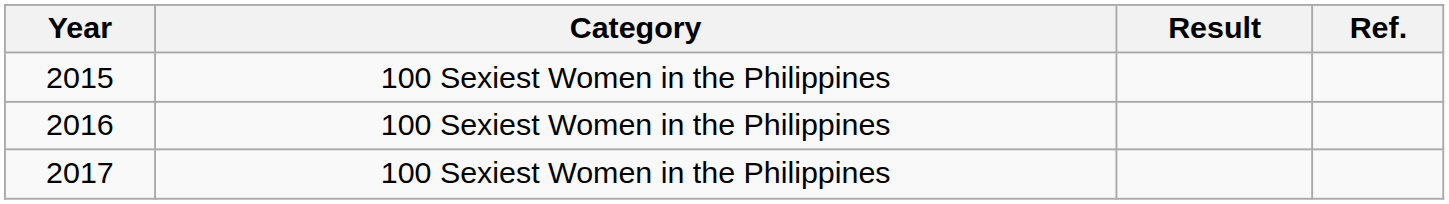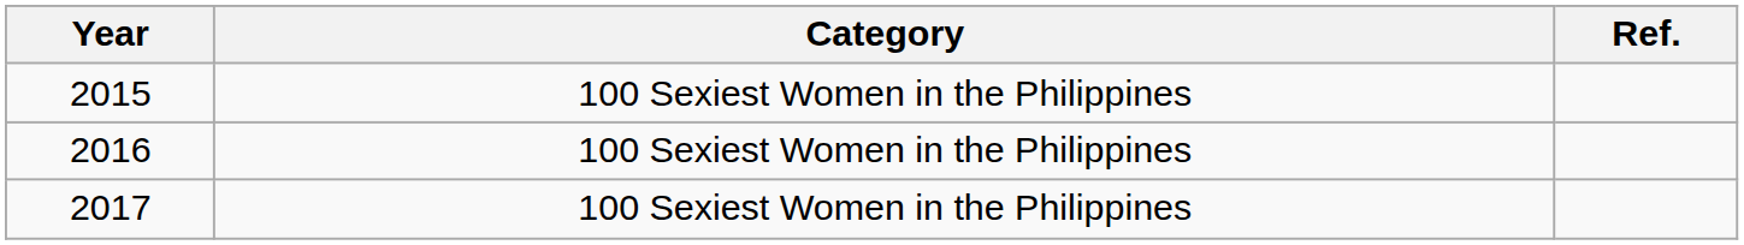- column: Result
